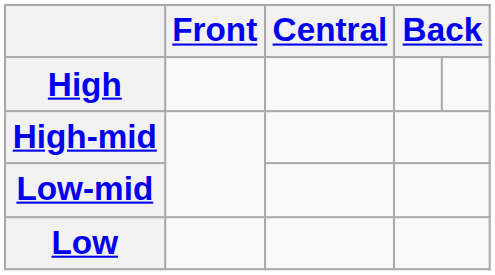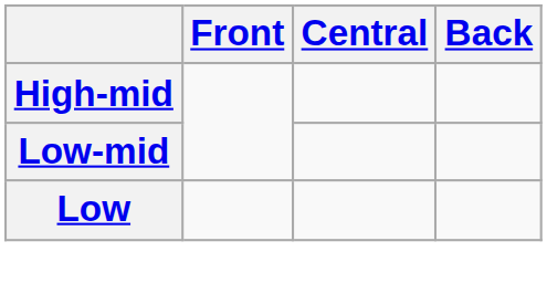- row: High
